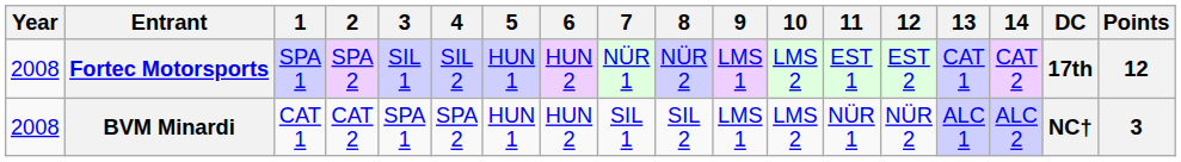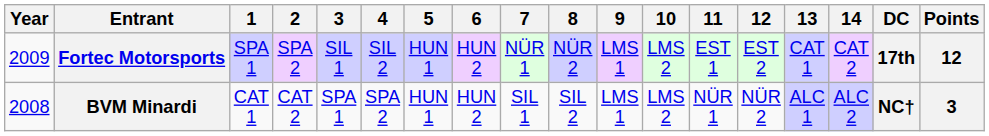Fortec Motorsports | Year: 2008 -> 2009
